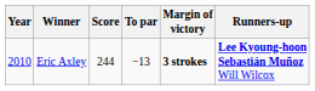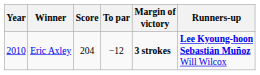Eric Axley | Score: 244 -> 204
Eric Axley | To par: −13 -> −12
